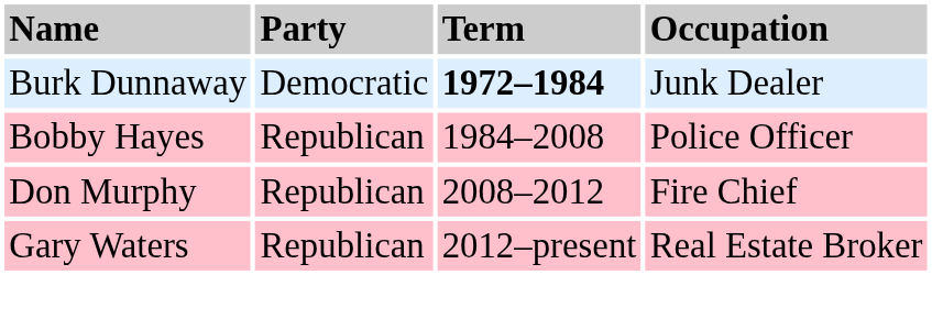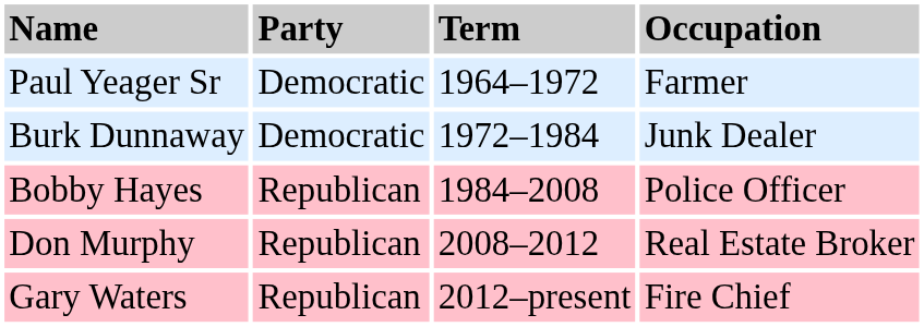+ row: Paul Yeager Sr | Democratic | 1964–1972 | Farmer
Burk Dunnaway | Term: bold -> normal
Don Murphy | Occupation: Fire Chief -> Real Estate Broker
Gary Waters | Occupation: Real Estate Broker -> Fire Chief
